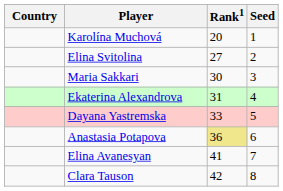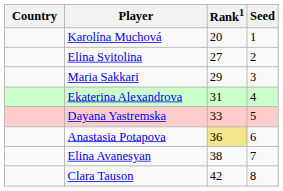Maria Sakkari | Rank1: 30 -> 29
Elina Avanesyan | Rank1: 41 -> 38
